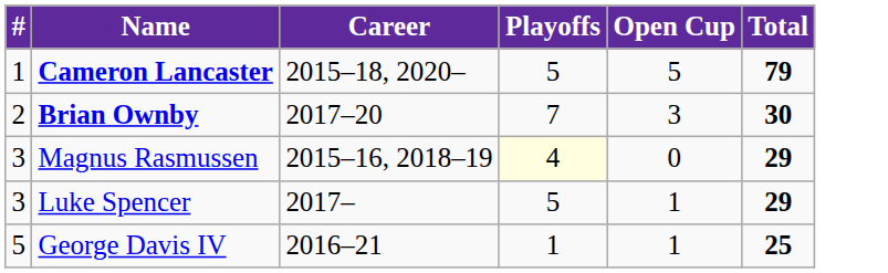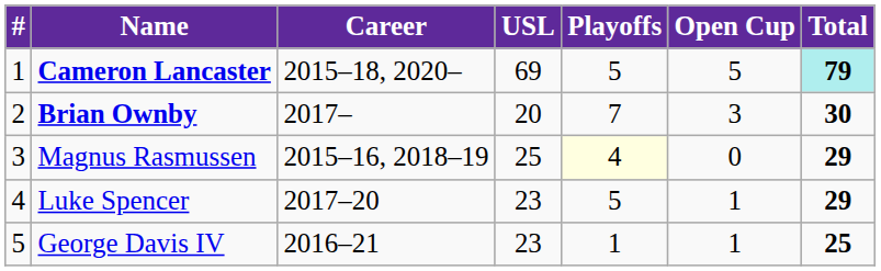+ column: USL | 69 | 20 | 25 | 23 | 23
Cameron Lancaster | Total: no background -> paleturquoise background
Brian Ownby | Career: 2017–20 -> 2017–
Luke Spencer | #: 3 -> 4
Luke Spencer | Career: 2017– -> 2017–20
